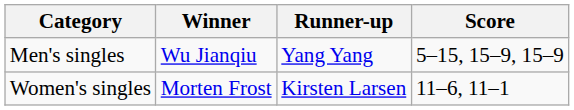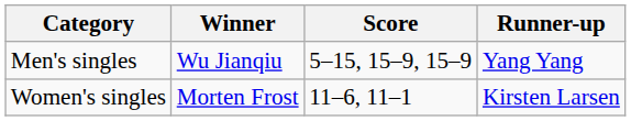columns swapped: Runner-up <-> Score
